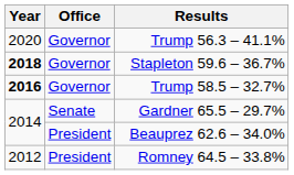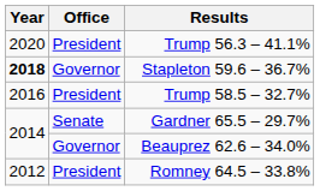Trump 56.3 – 41.1% | Office: Governor -> President
Trump 58.5 – 32.7% | Year: bold -> normal
Trump 58.5 – 32.7% | Office: Governor -> President
Beauprez 62.6 – 34.0% | Office: President -> Governor
